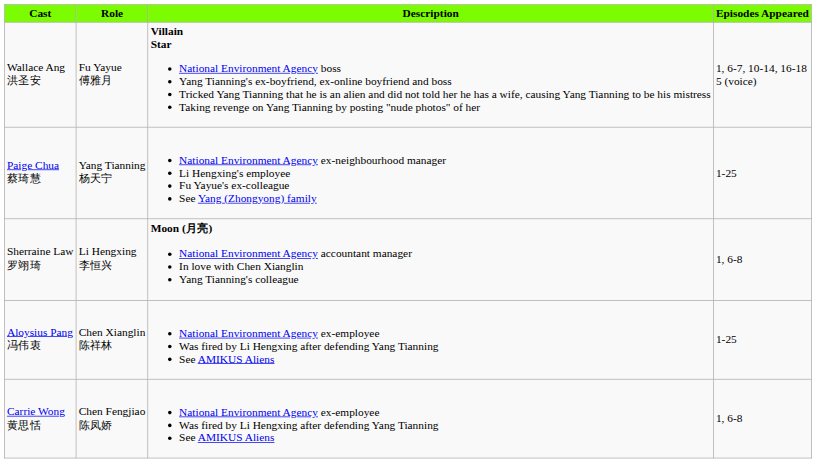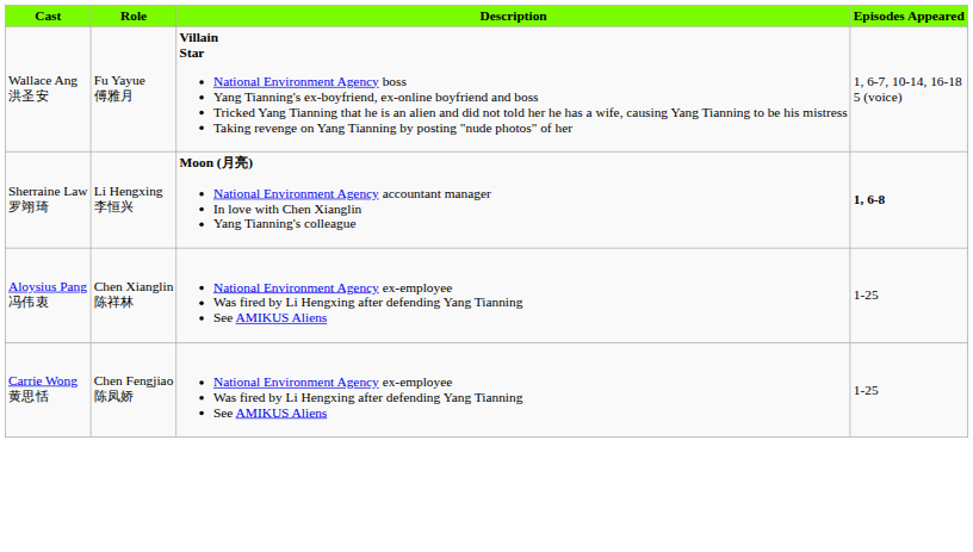- row: Paige Chua 蔡琦慧 | Yang Tianning 杨天宁 | National Environment Agency ex-neighbourhood manager Li Hengxing's employee Fu Yayue's ex-colleague See Yang (Zhongyong) family | 1-25
Sherraine Law 罗翊琦 | Episodes Appeared: normal -> bold
Carrie Wong 黄思恬 | Episodes Appeared: 1, 6-8 -> 1-25
